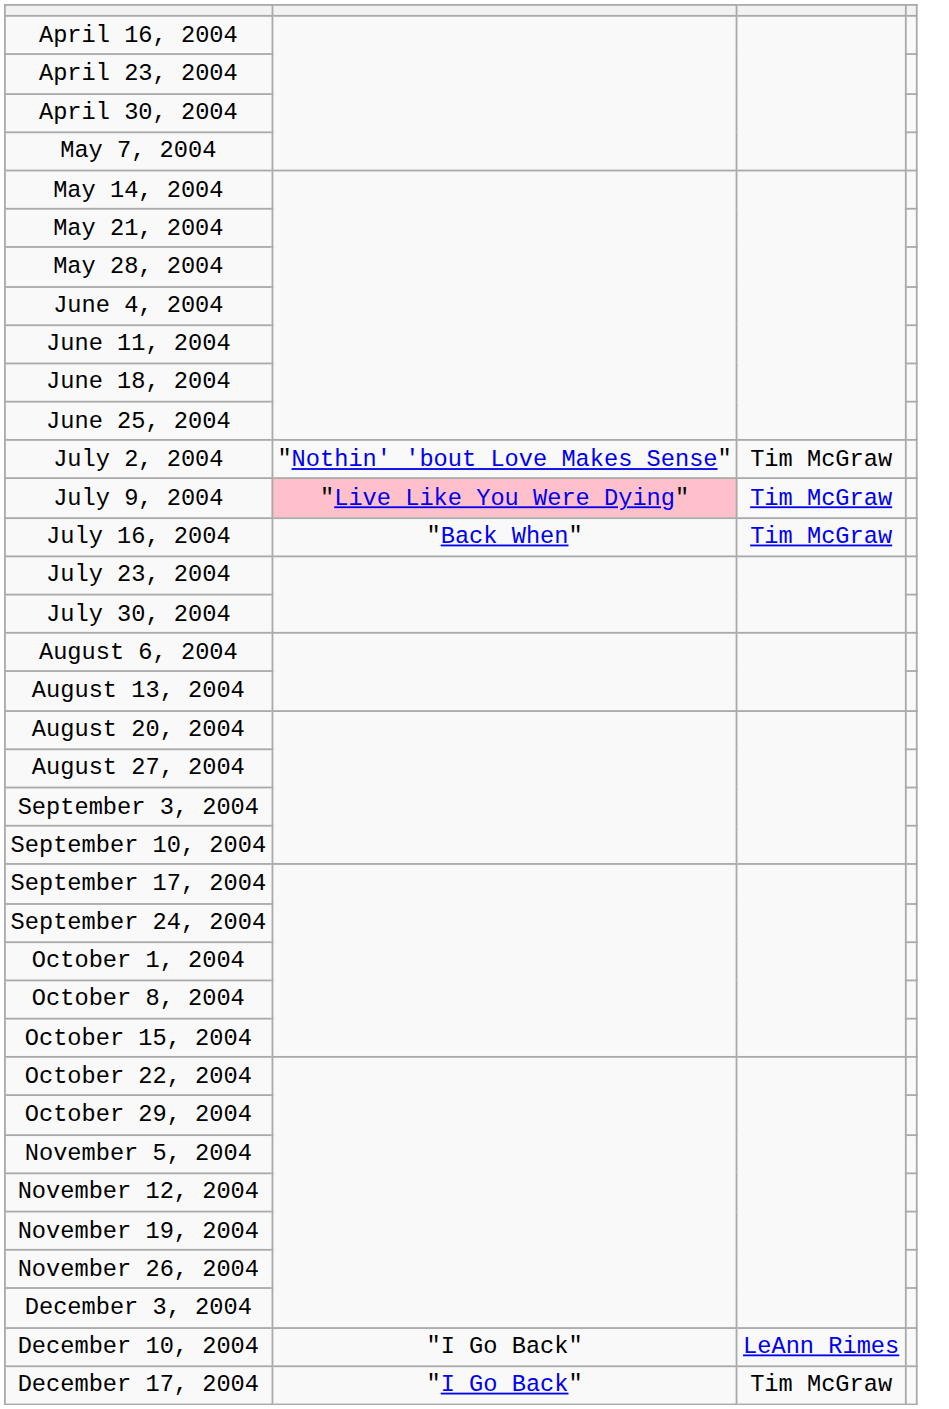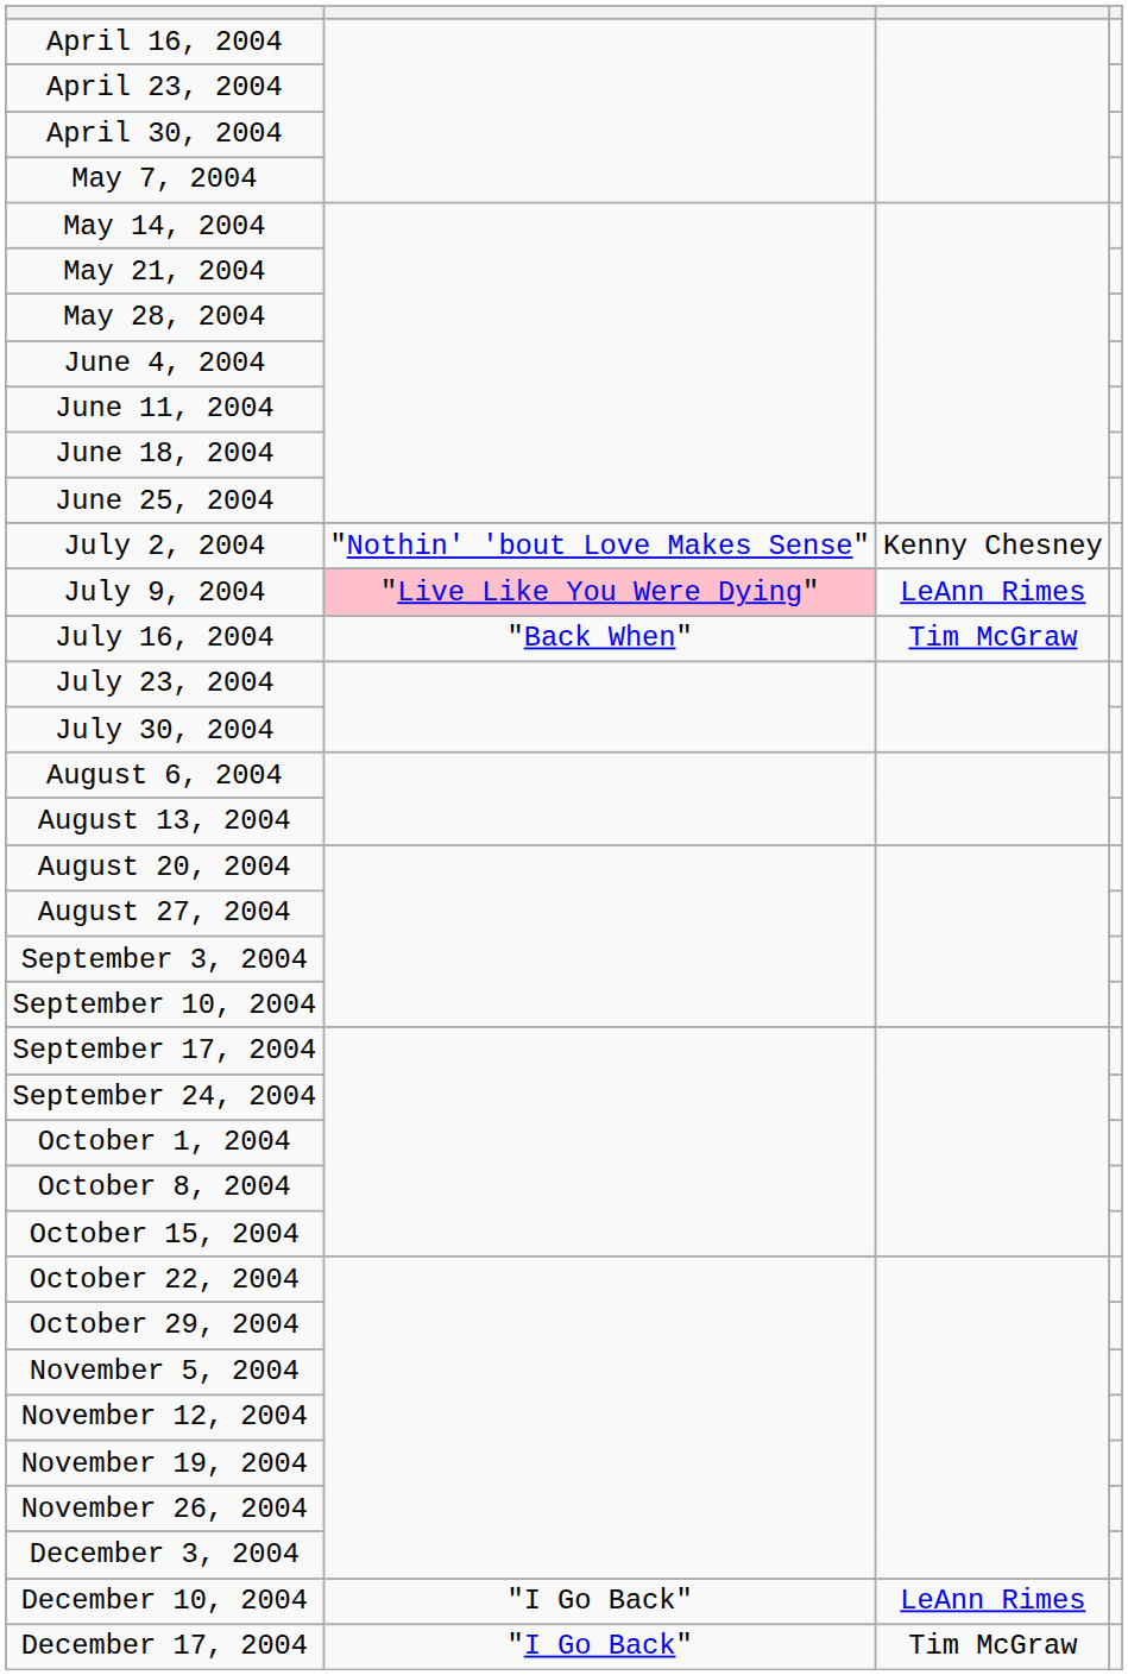July 2, 2004 | column 3: Tim McGraw -> Kenny Chesney
July 9, 2004 | column 3: Tim McGraw -> LeAnn Rimes
